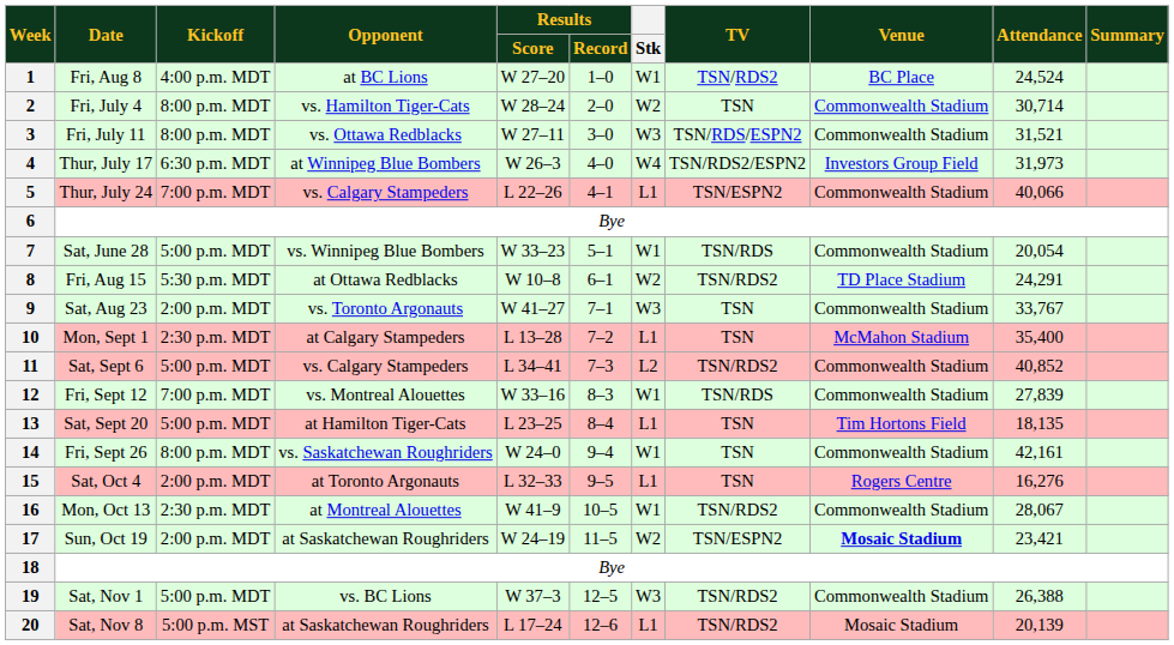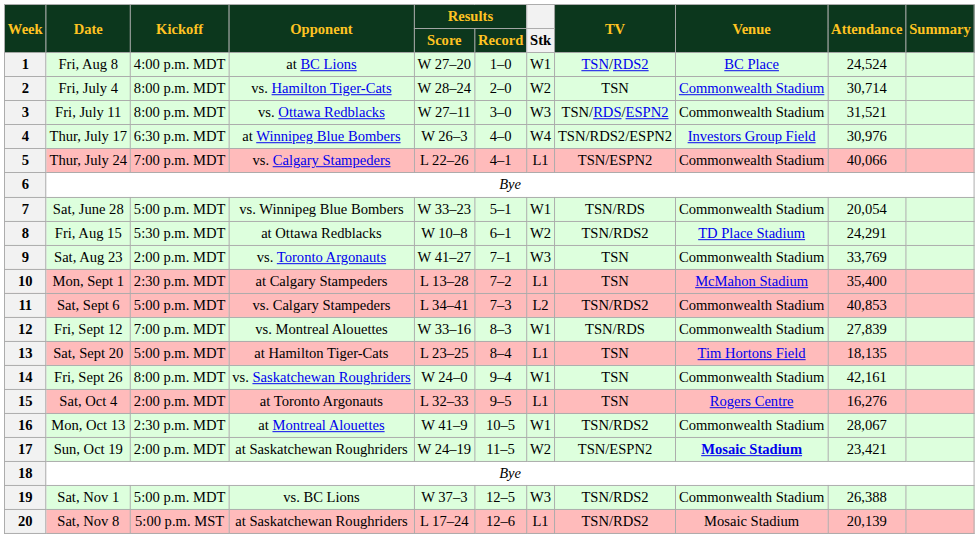4 | Attendance: 31,973 -> 30,976
9 | Attendance: 33,767 -> 33,769
11 | Attendance: 40,852 -> 40,853
